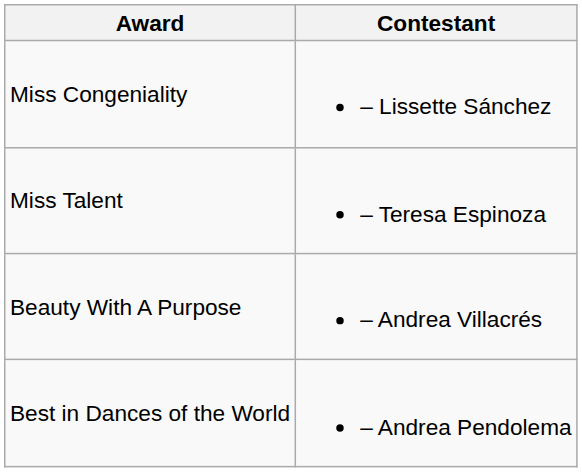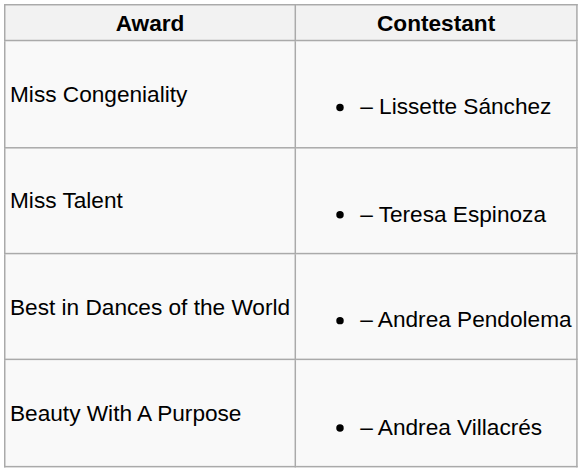rows swapped: Beauty With A Purpose <-> Best in Dances of the World
